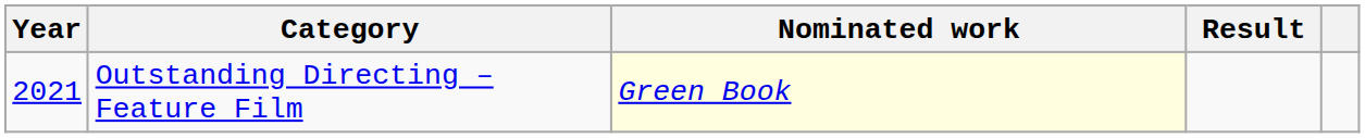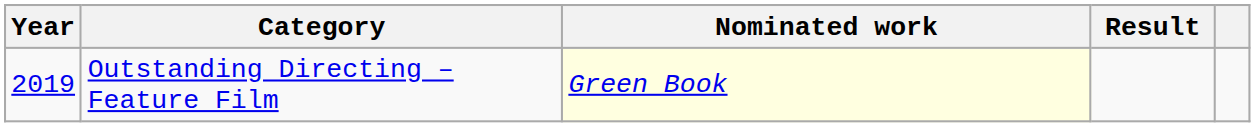Outstanding Directing – Feature Film | Year: 2021 -> 2019
